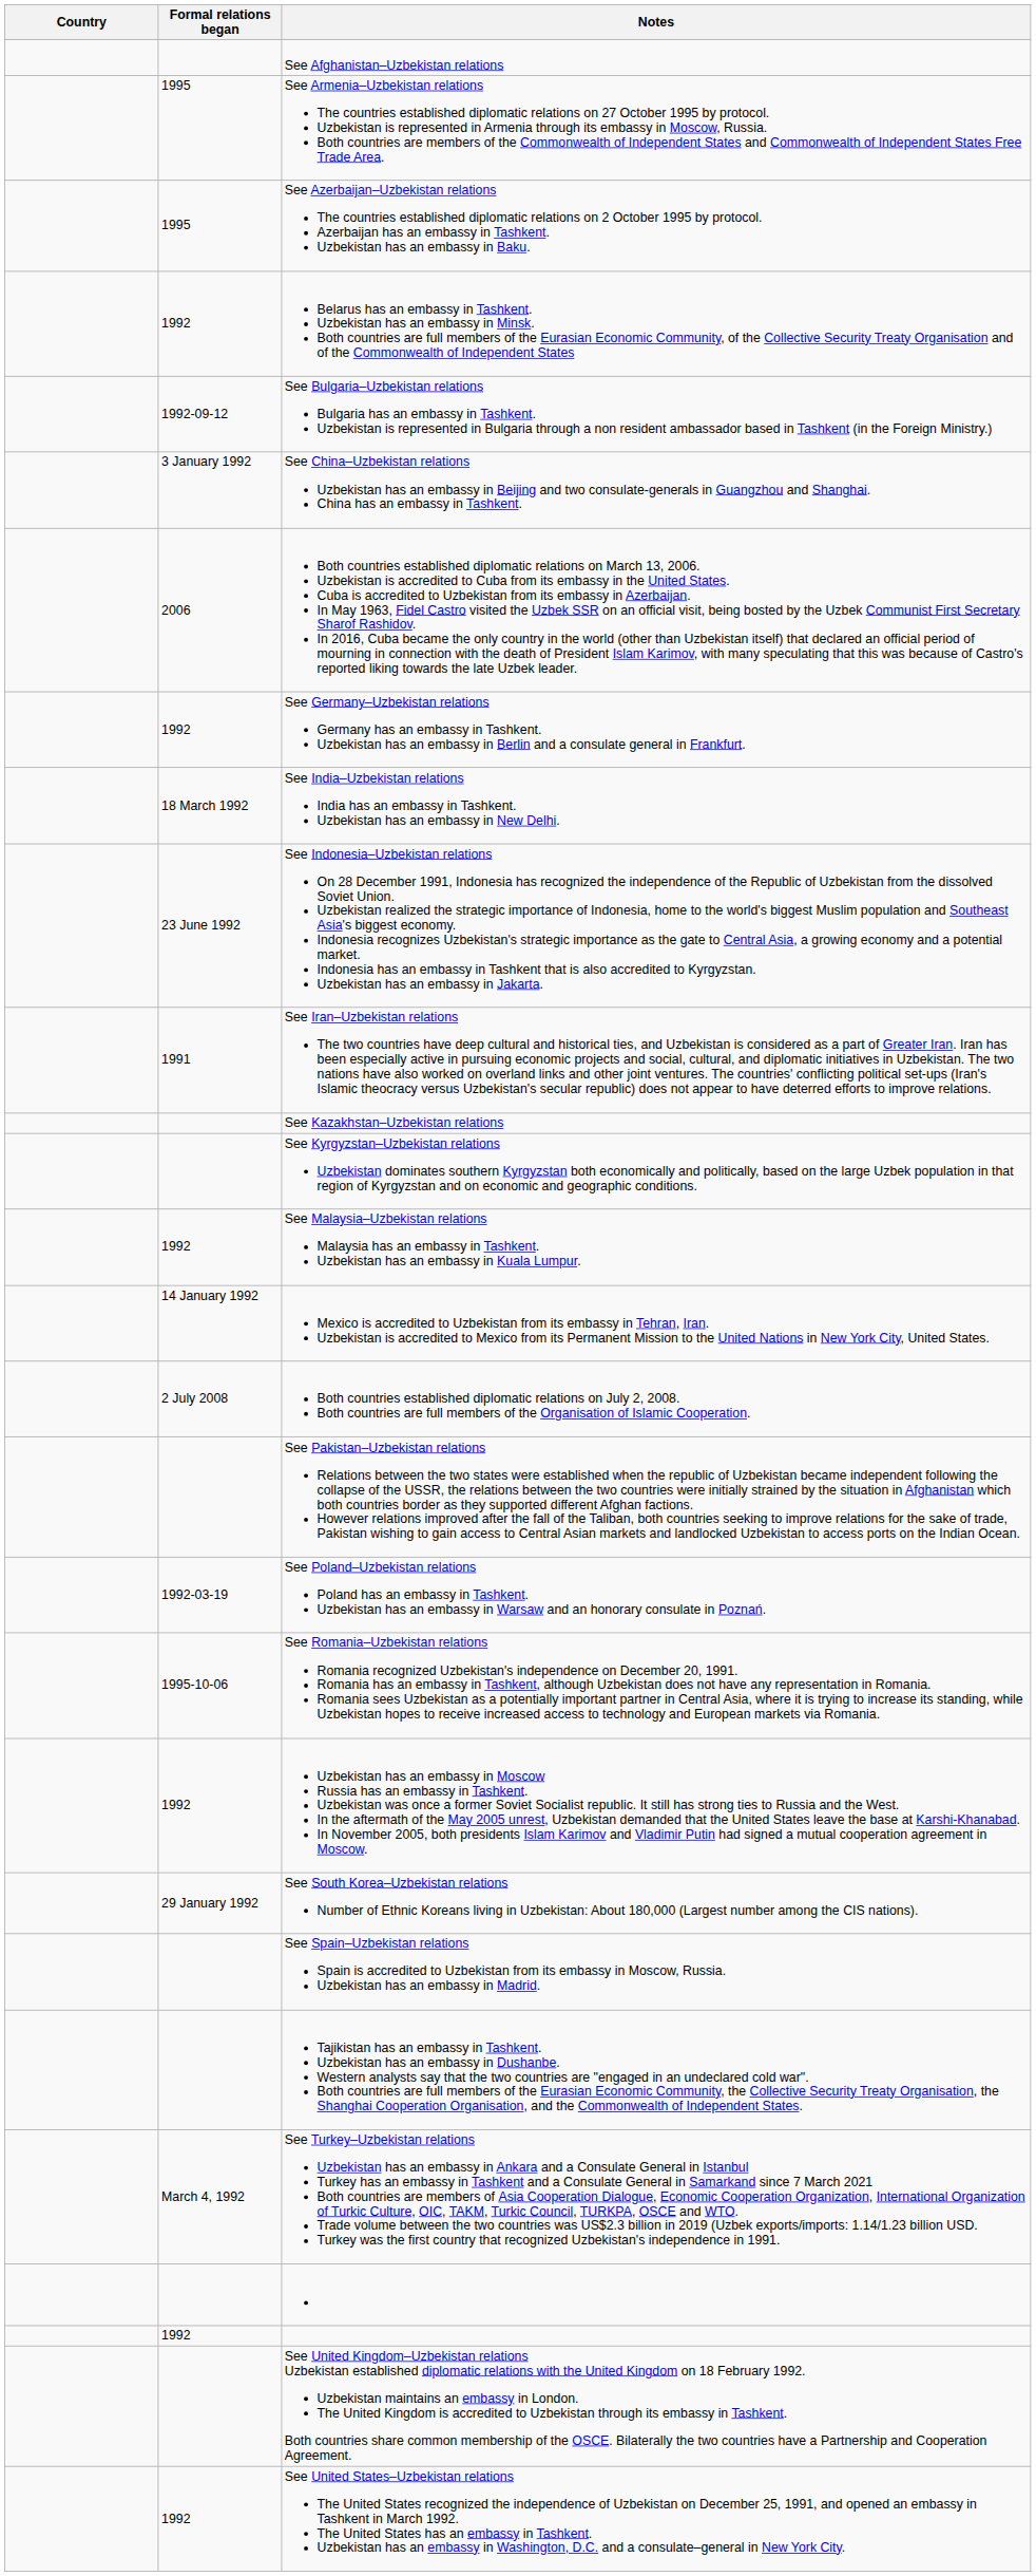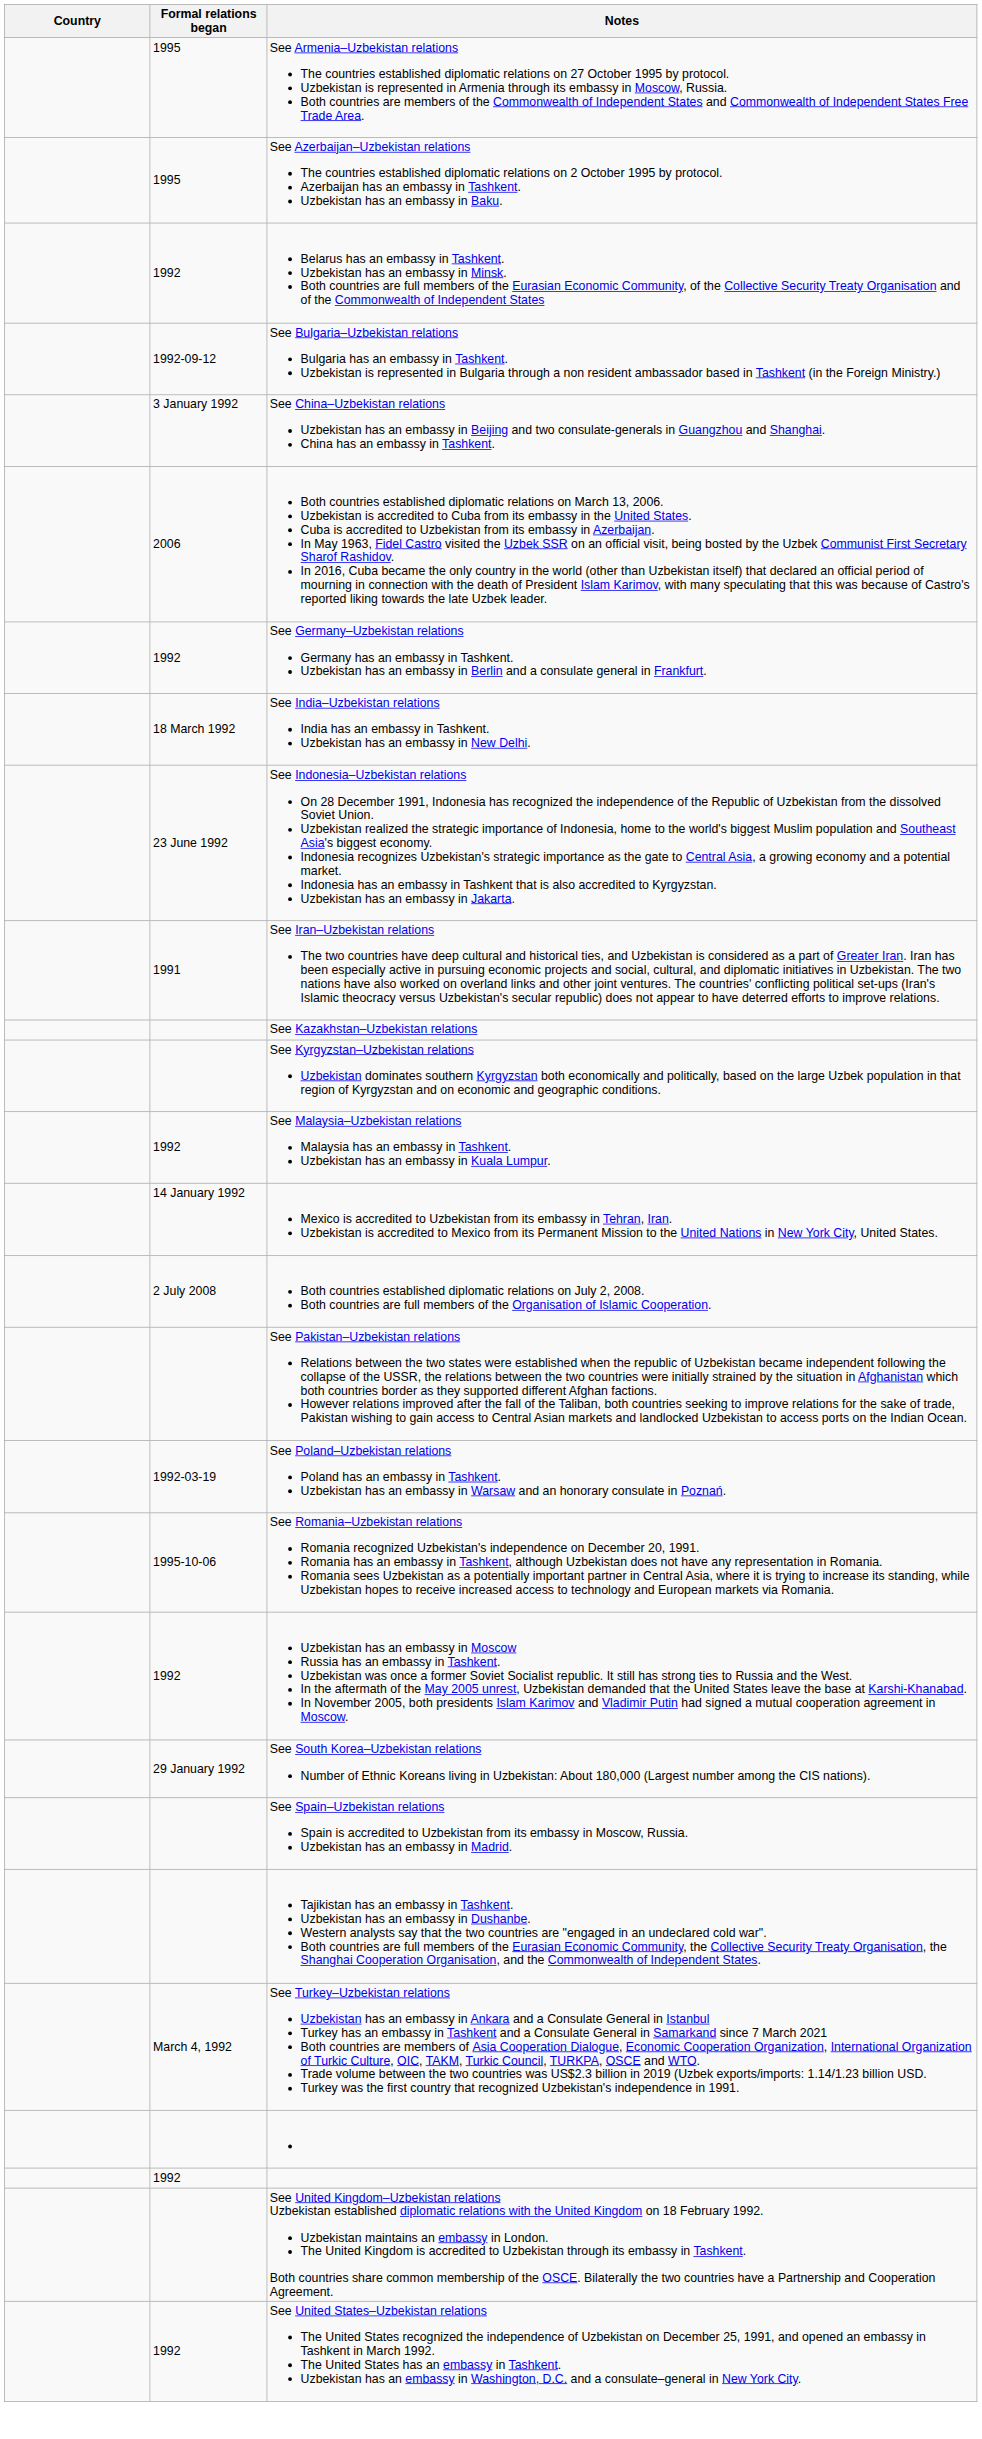- row: See Afghanistan–Uzbekistan relations
